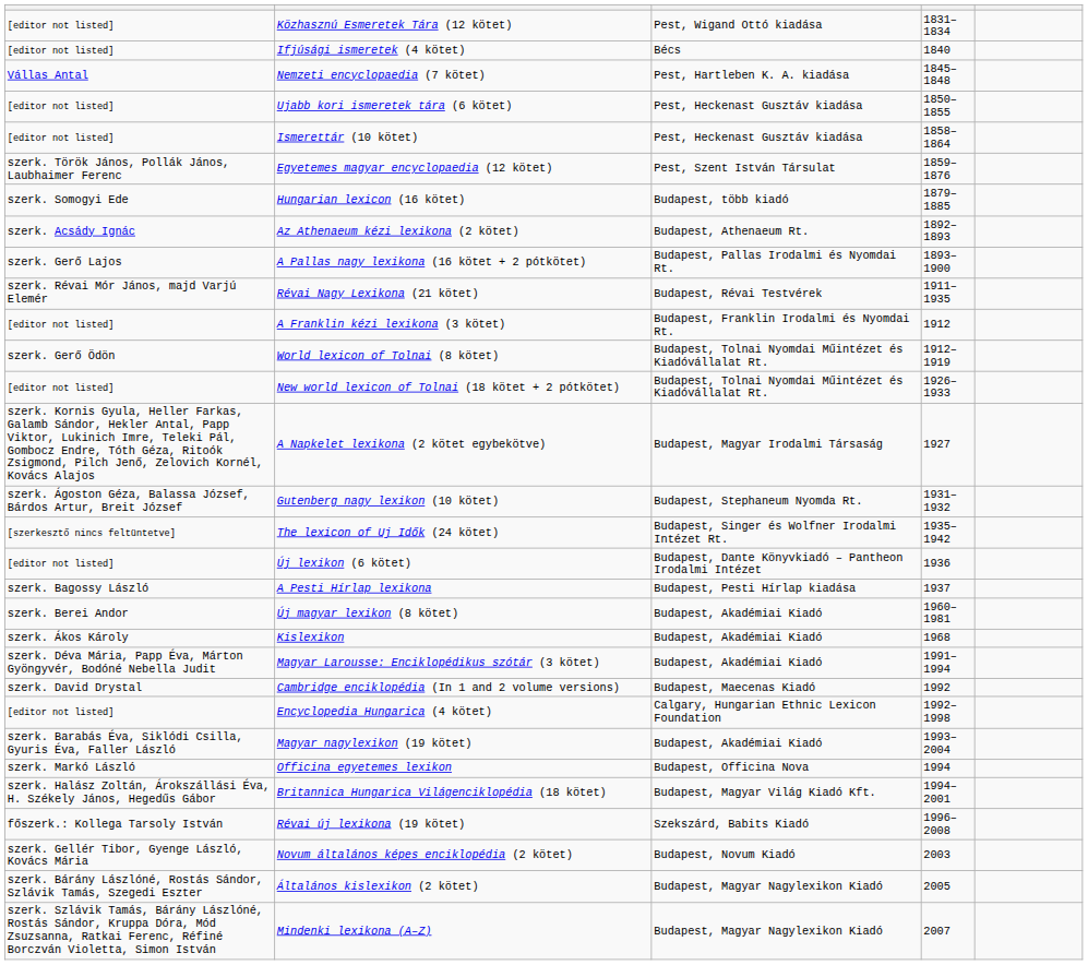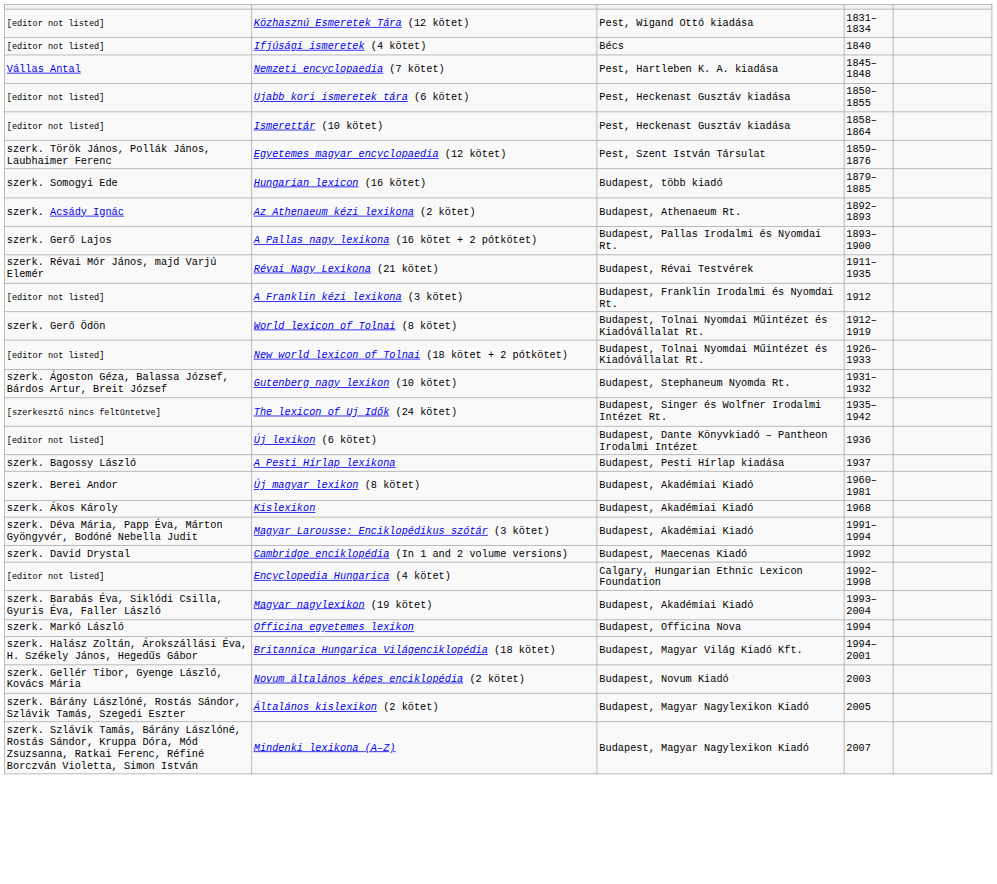- row: szerk. Kornis Gyula, Heller Farkas, Galamb Sándor, Hekler Antal, Papp Viktor, Lukinich Imre, Teleki Pál, Gombocz Endre, Tóth Géza, Ritoók Zsigmond, Pilch Jenő, Zelovich Kornél, Kovács Alajos | A Napkelet lexikona (2 kötet egybekötve) | Budapest, Magyar Irodalmi Társaság | 1927
- row: főszerk.: Kollega Tarsoly István | Révai új lexikona (19 kötet) | Szekszárd, Babits Kiadó | 1996–2008
